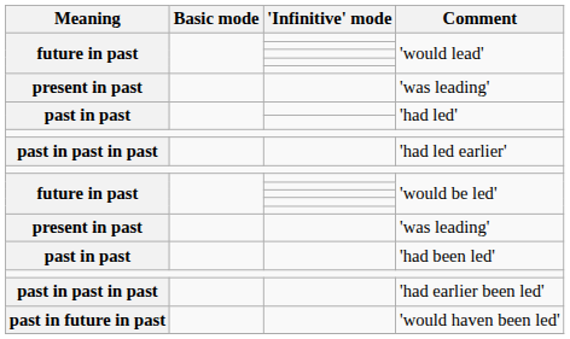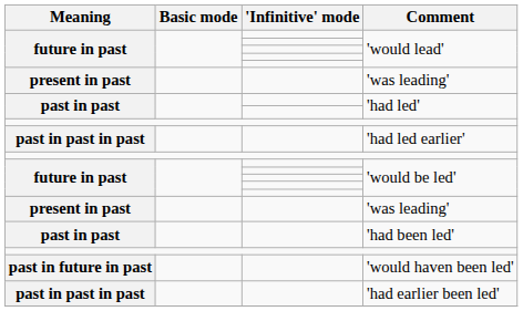rows swapped: 'would haven been led' <-> 'had earlier been led'
